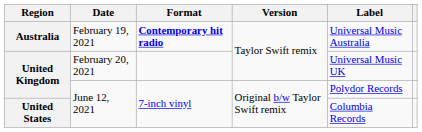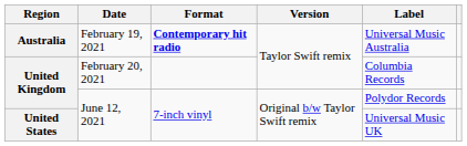United Kingdom / February 20, 2021 | Label: Universal Music UK -> Columbia Records
United States | Label: Columbia Records -> Universal Music UK
